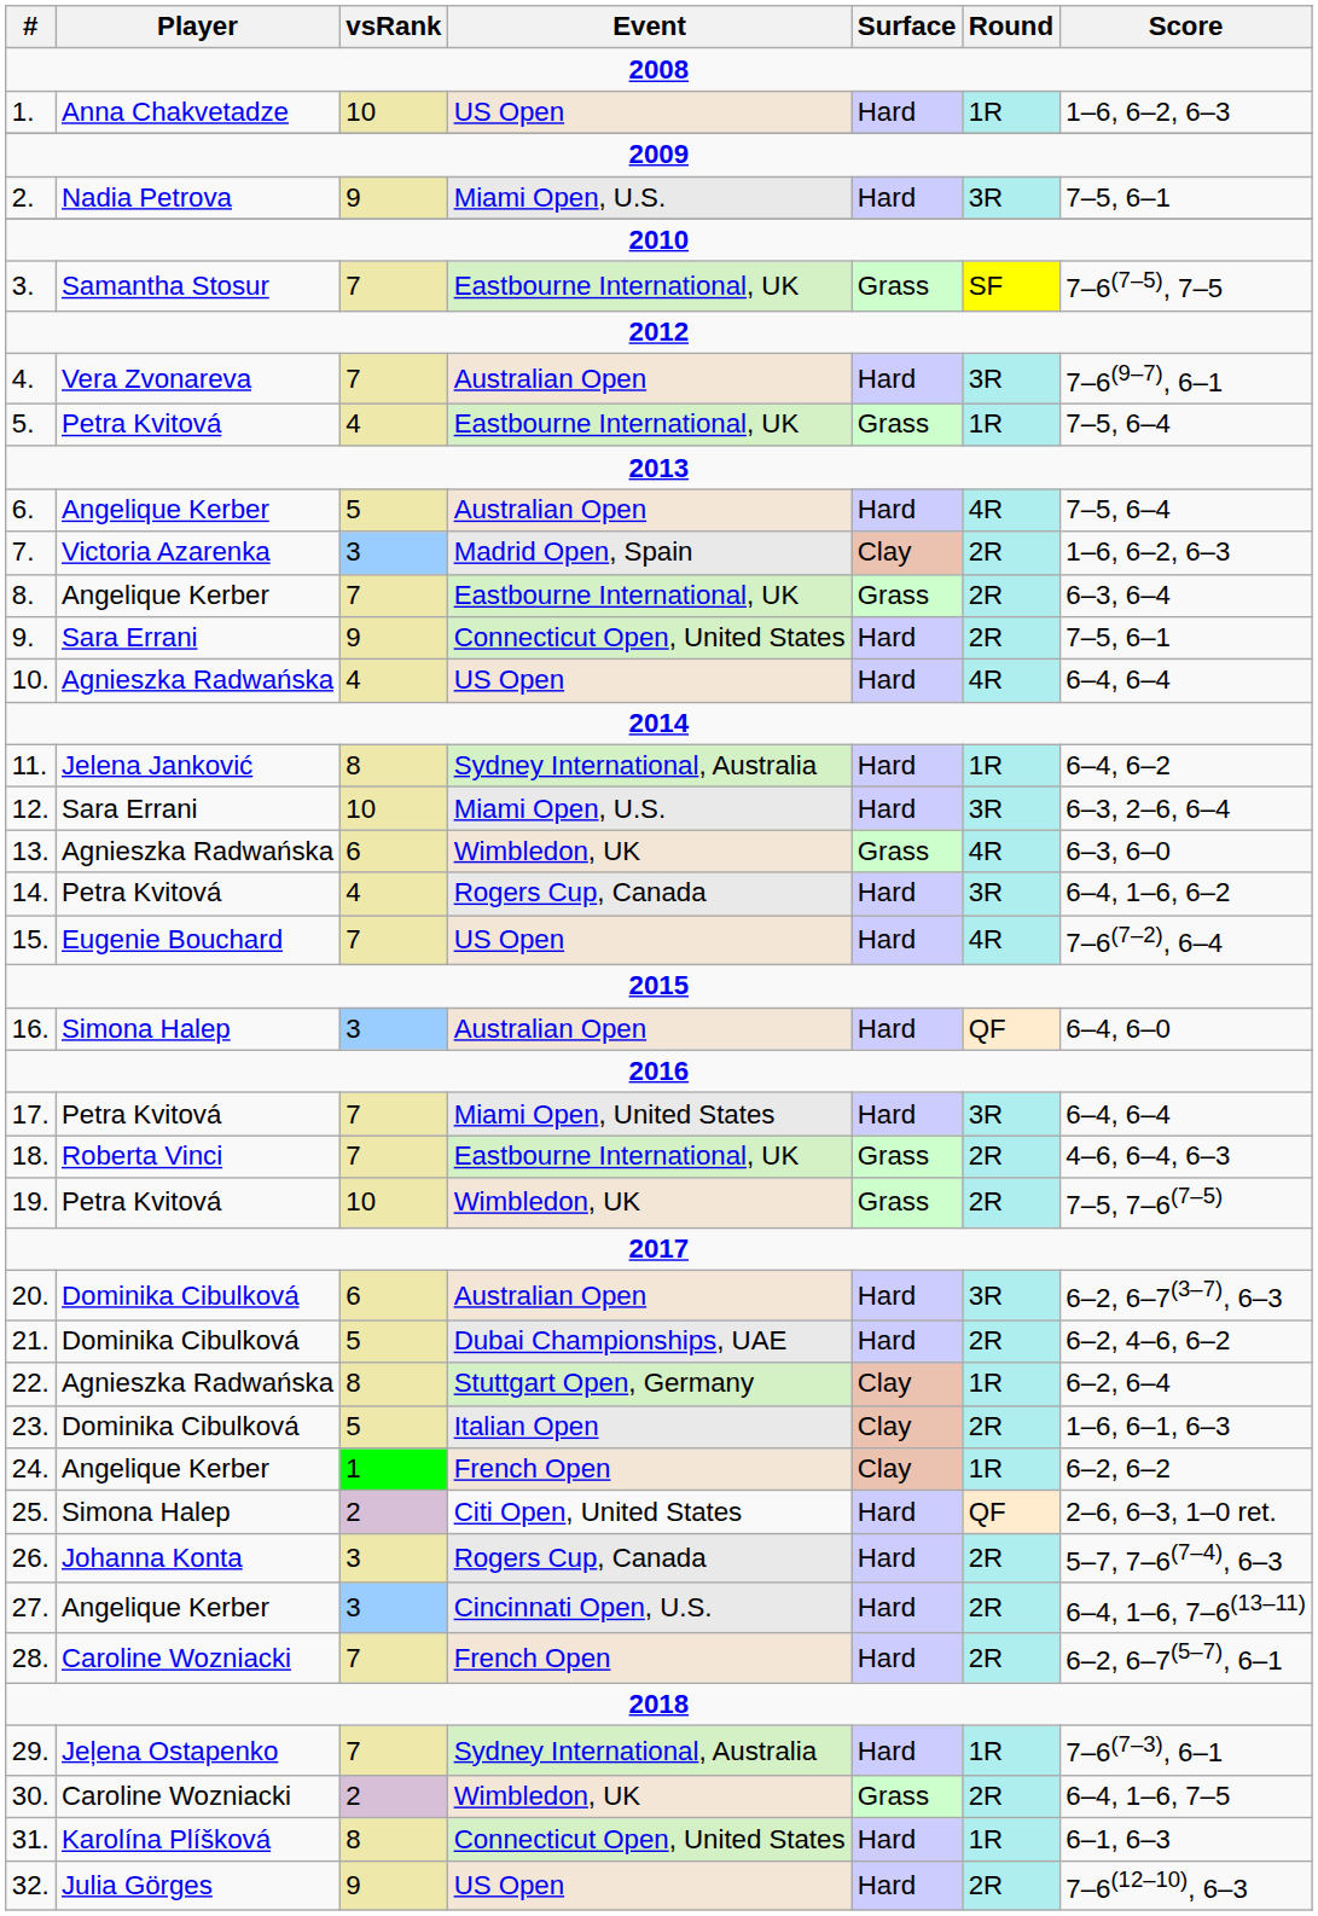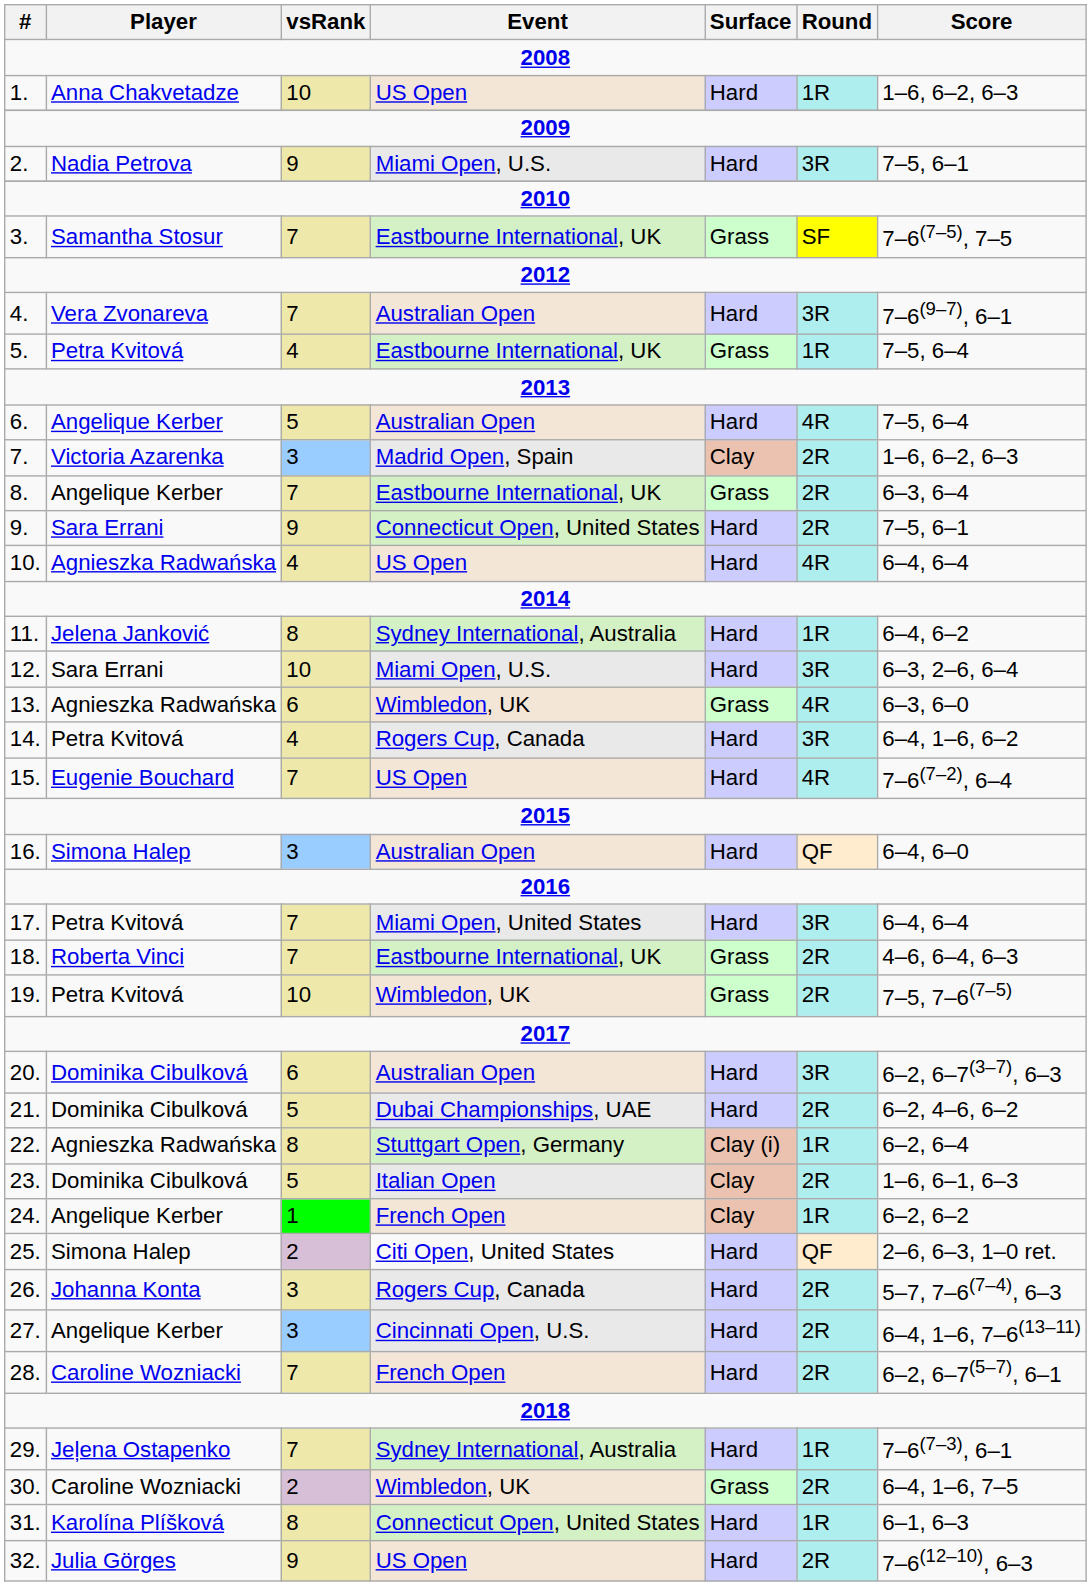22. | Surface: Clay -> Clay (i)
